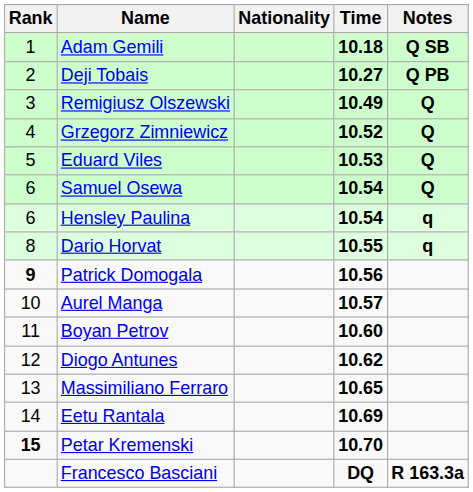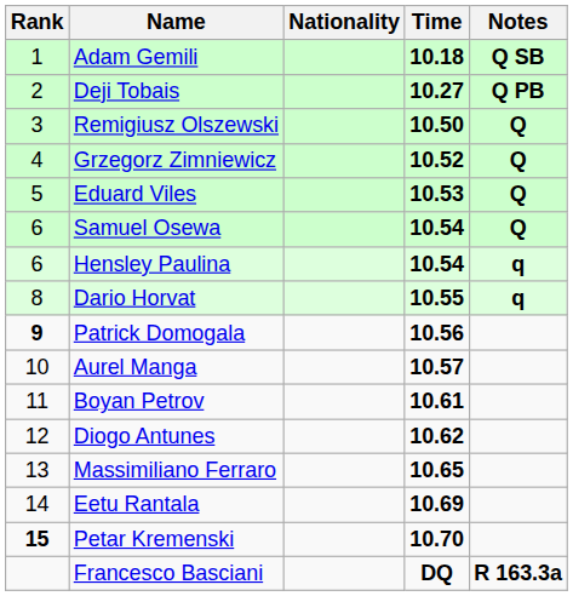Remigiusz Olszewski | Time: 10.49 -> 10.50
Boyan Petrov | Time: 10.60 -> 10.61
